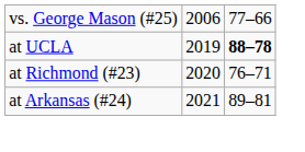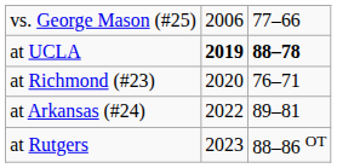at UCLA | column 2: normal -> bold
at Arkansas (#24) | column 2: 2021 -> 2022
+ row: at Rutgers | 2023 | 88–86 OT
